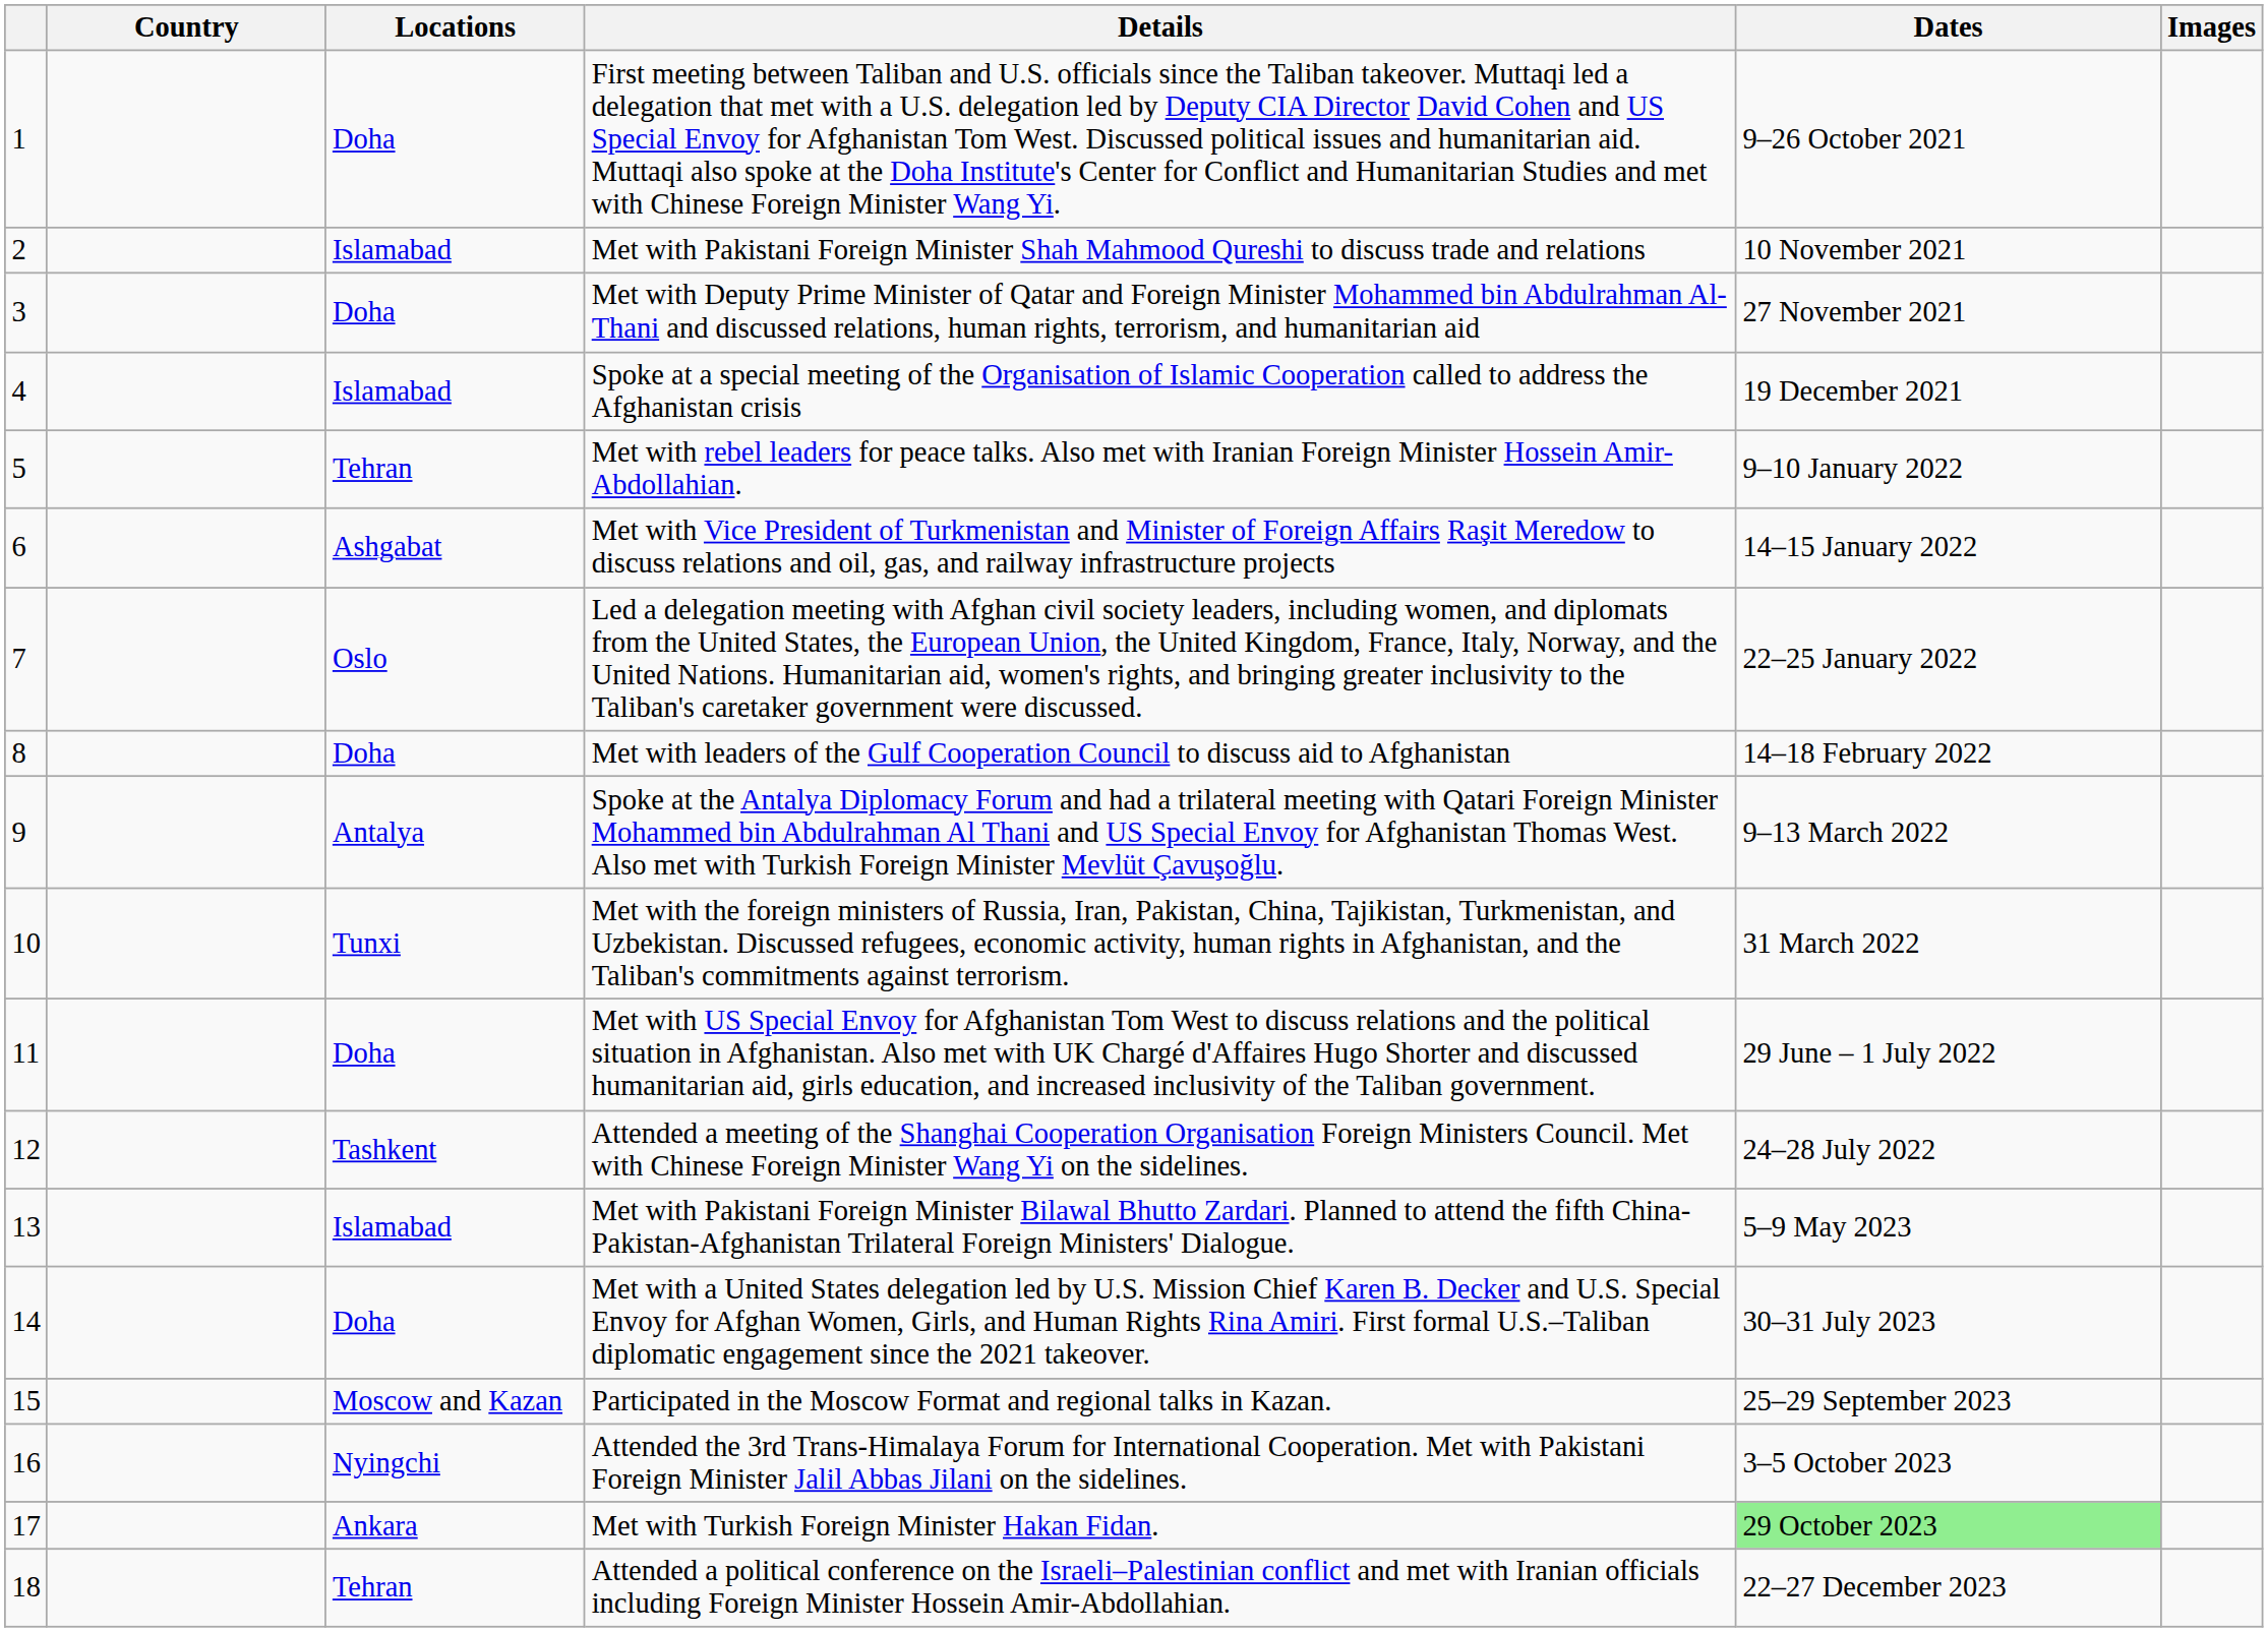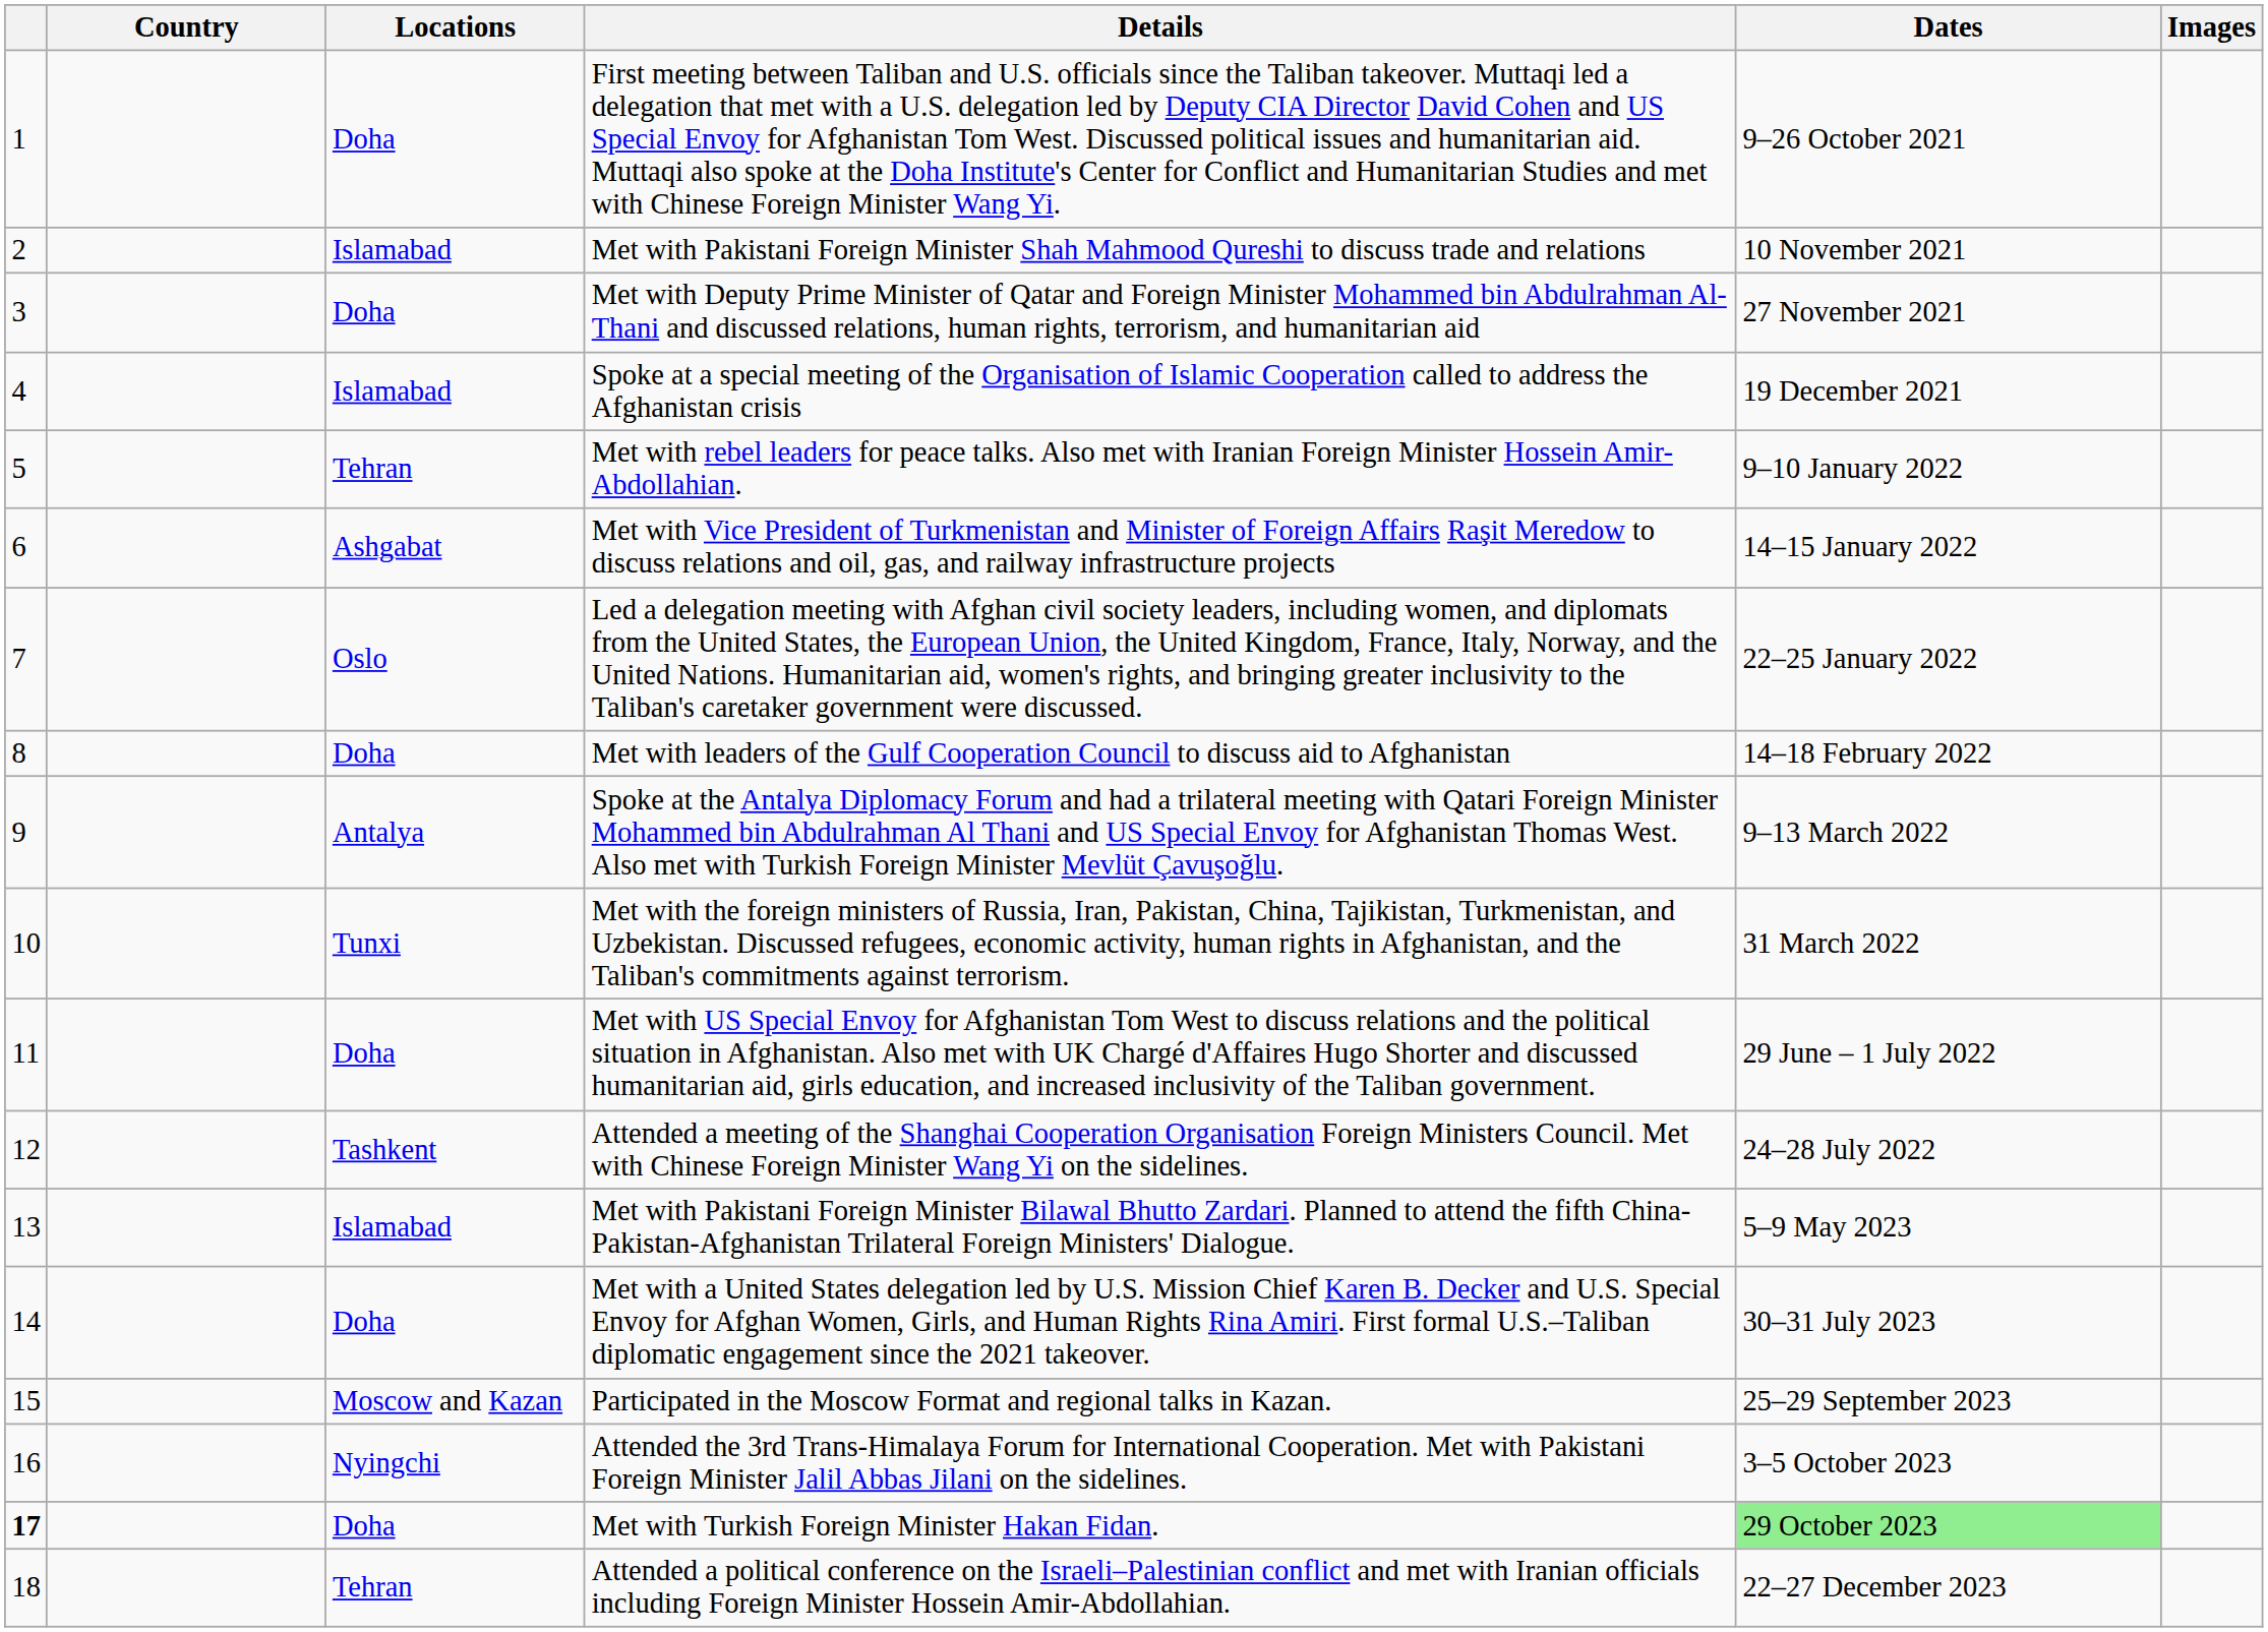Met with Turkish Foreign Minister Hakan Fidan. | column 1: normal -> bold
Met with Turkish Foreign Minister Hakan Fidan. | Locations: Ankara -> Doha
